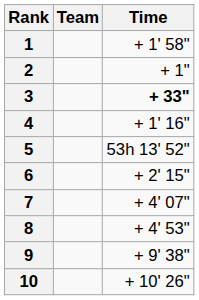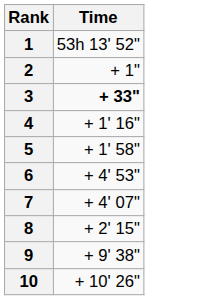- column: Team
1 | Time: + 1' 58" -> 53h 13' 52"
5 | Time: 53h 13' 52" -> + 1' 58"
6 | Time: + 2' 15" -> + 4' 53"
8 | Time: + 4' 53" -> + 2' 15"
